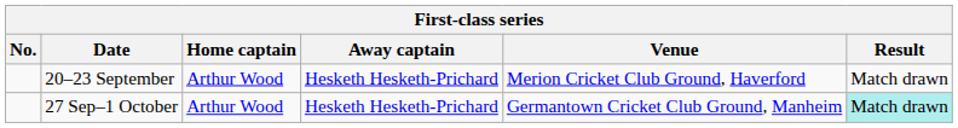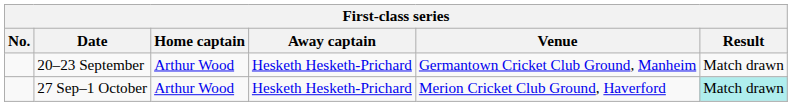20–23 September | Venue: Merion Cricket Club Ground, Haverford -> Germantown Cricket Club Ground, Manheim
27 Sep–1 October | Venue: Germantown Cricket Club Ground, Manheim -> Merion Cricket Club Ground, Haverford
